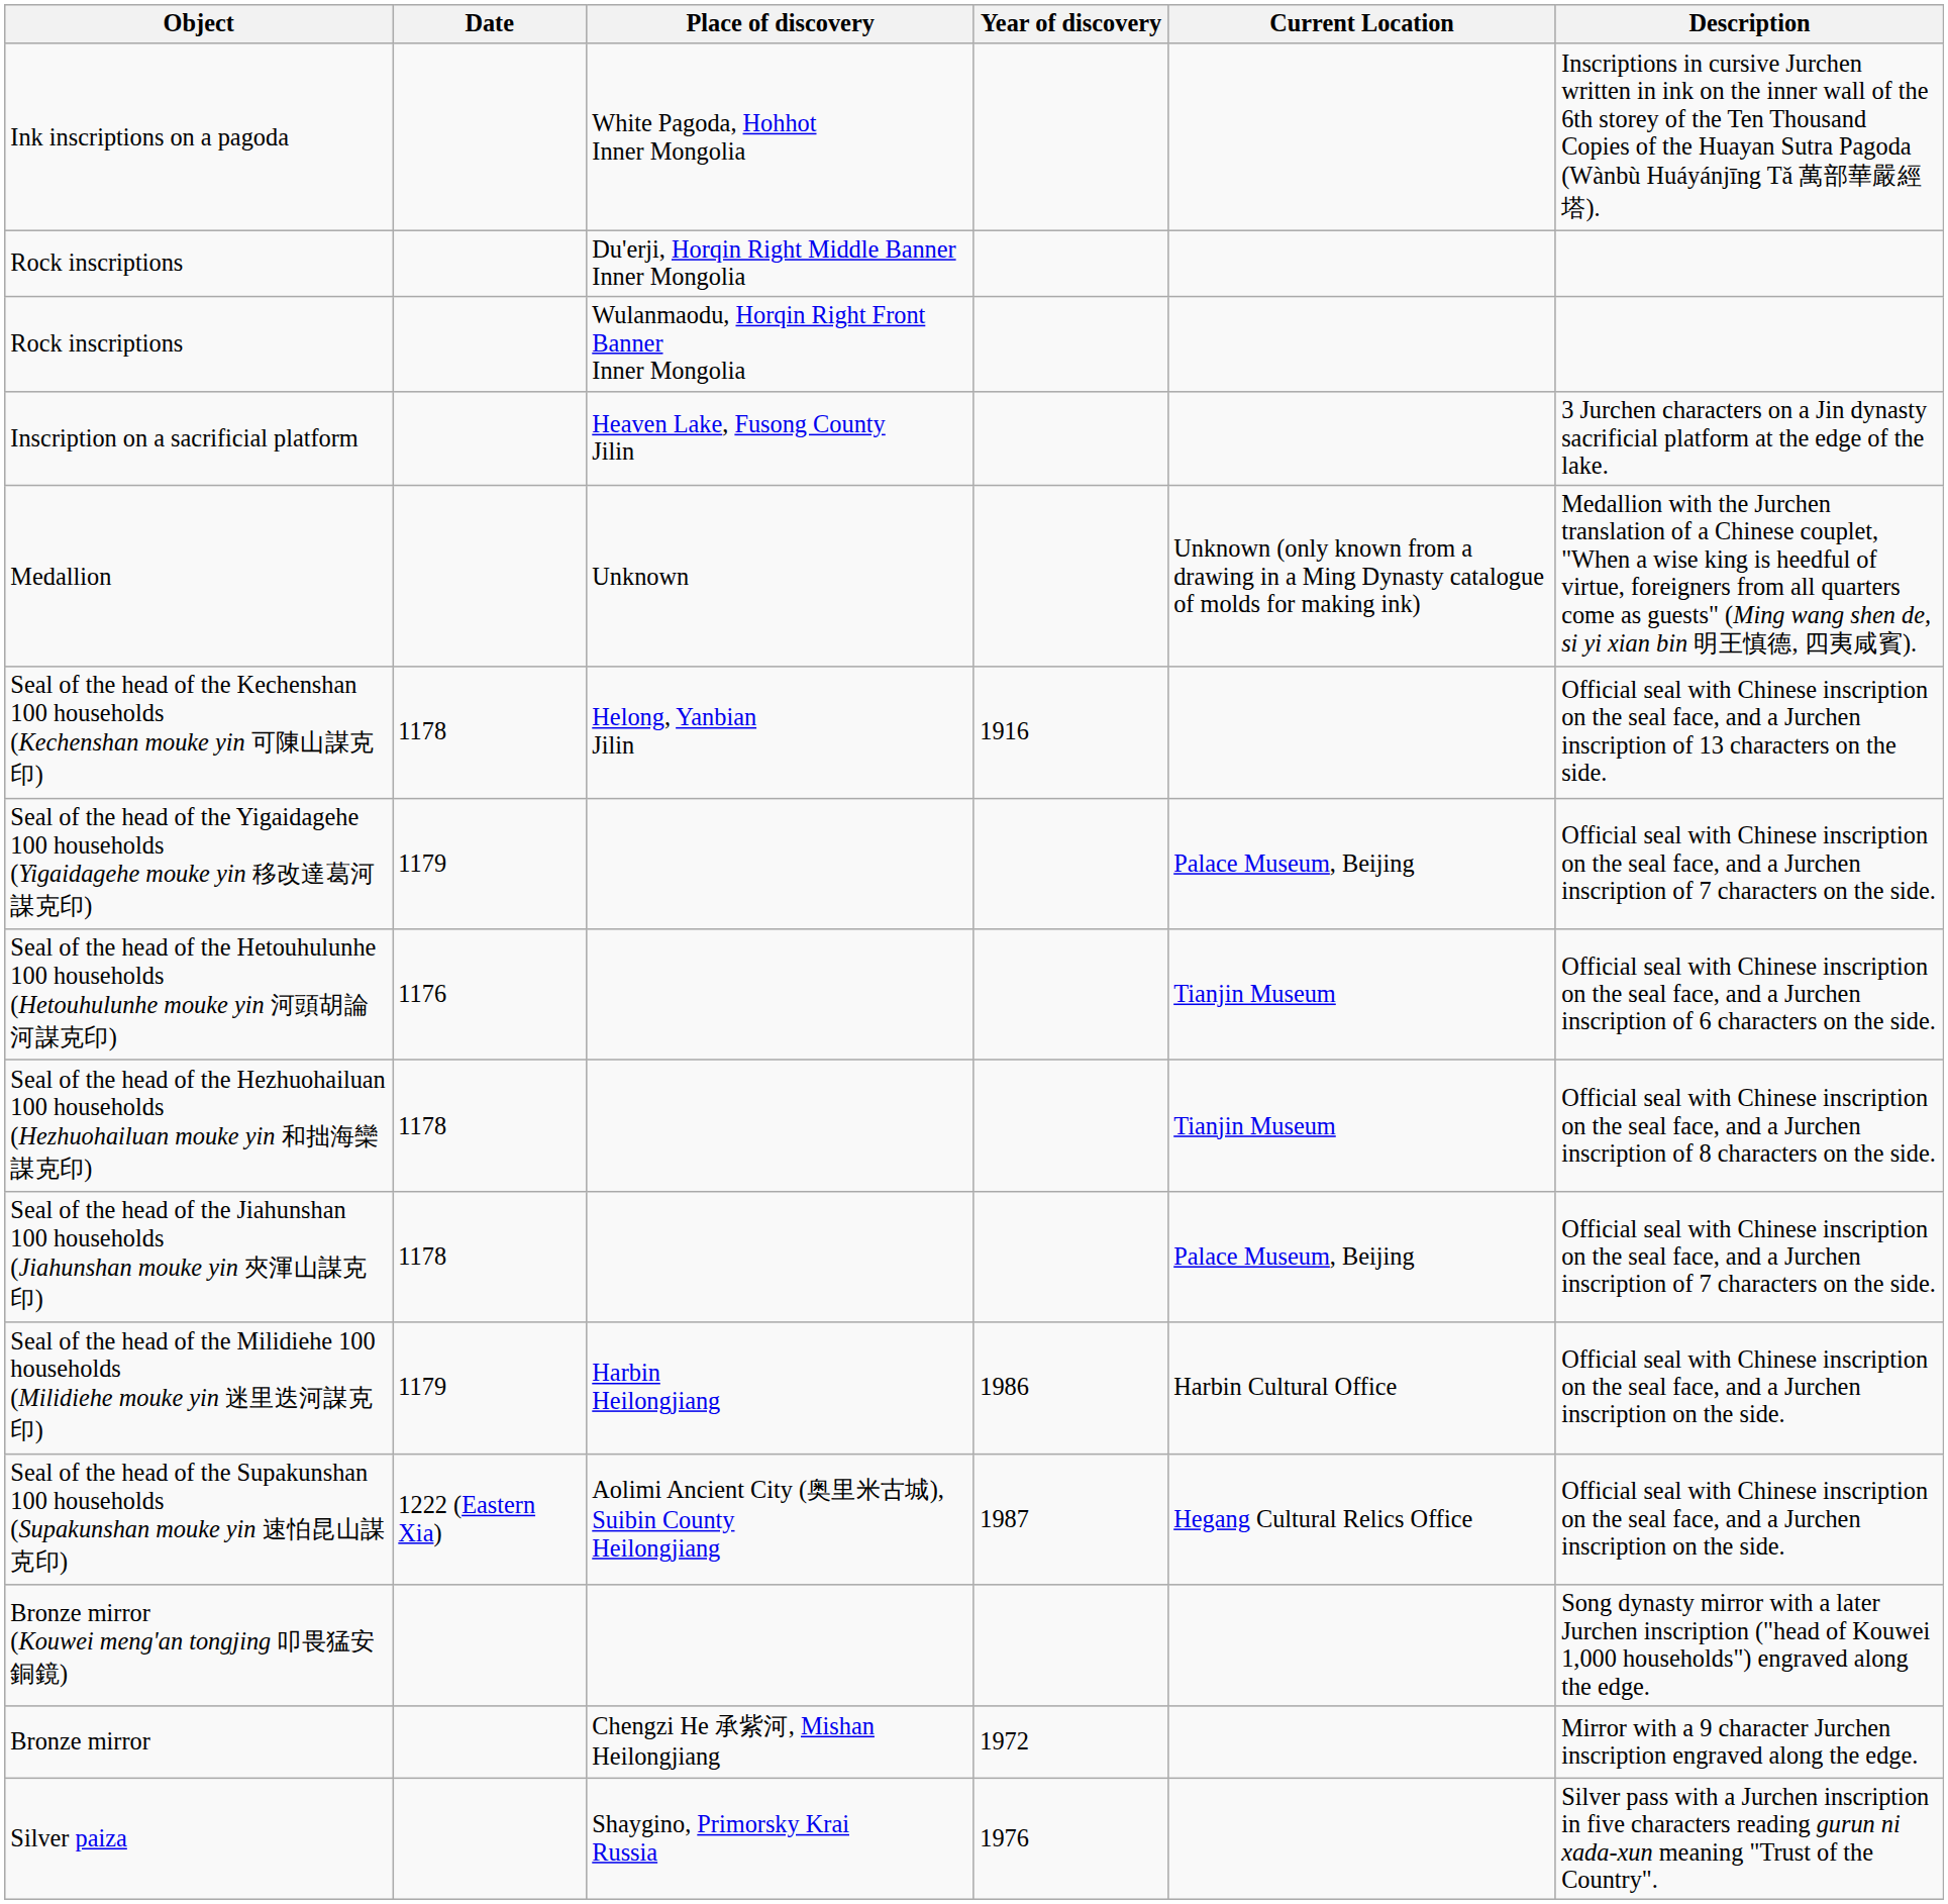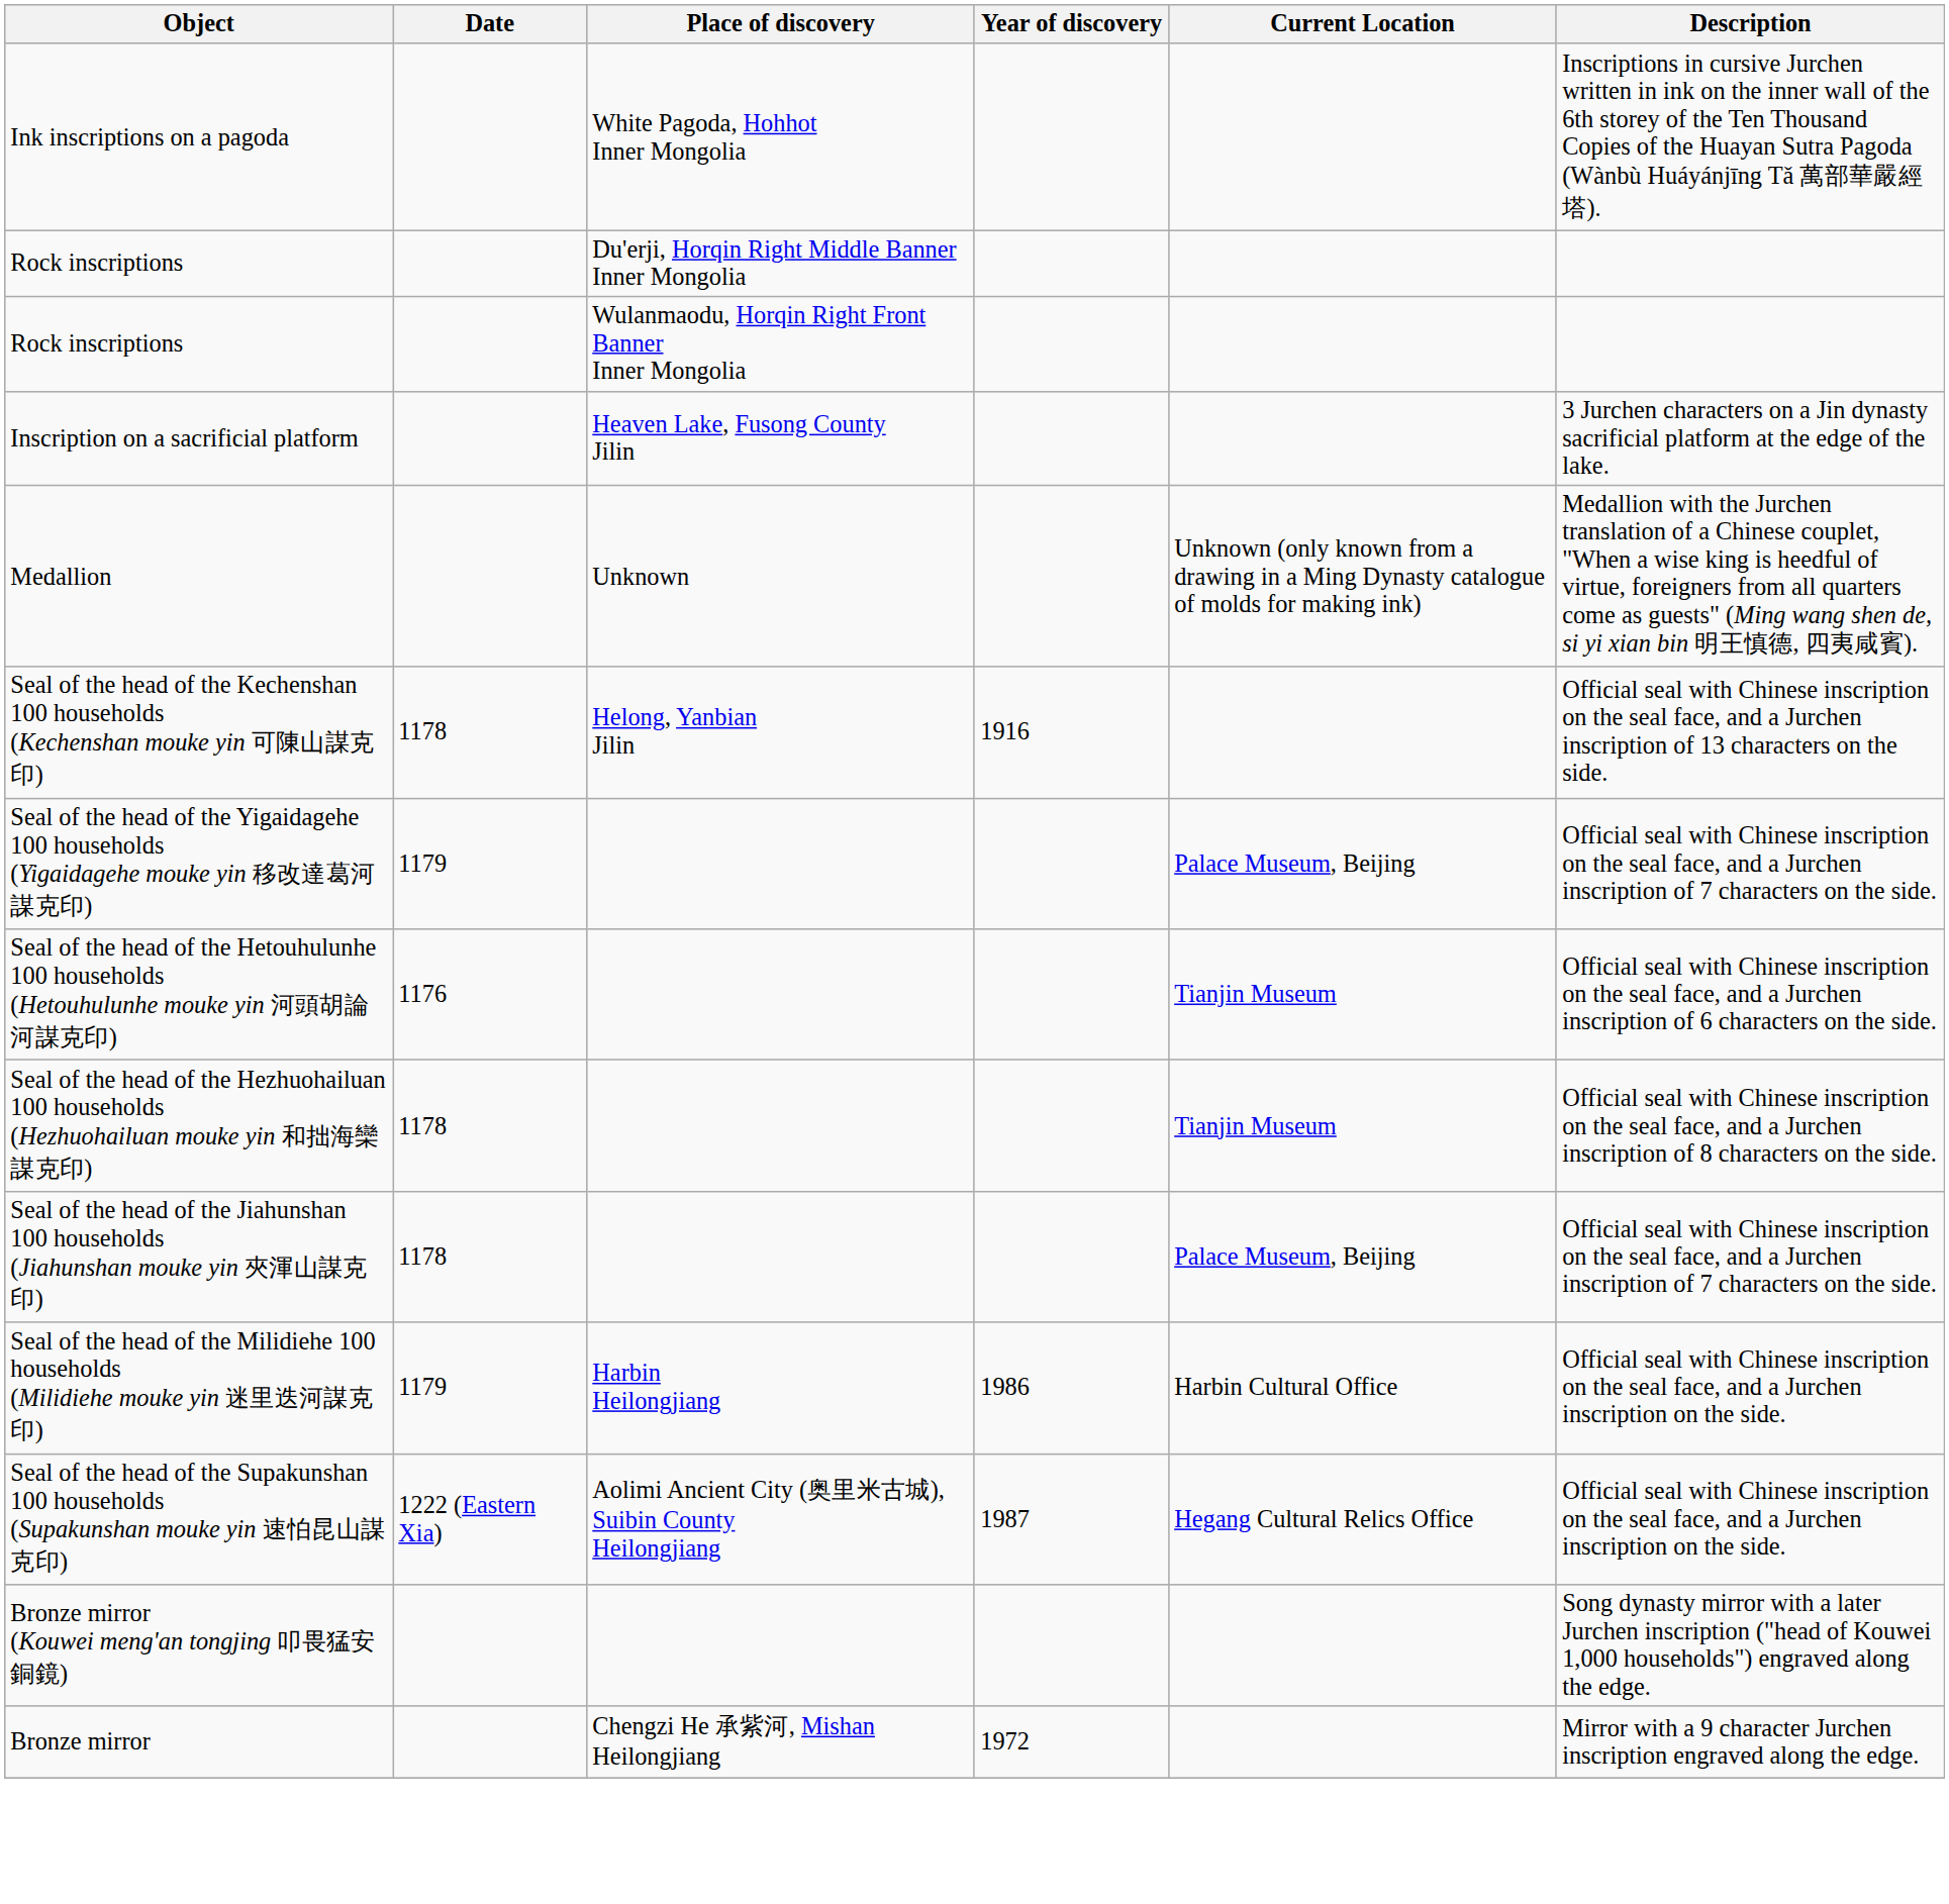- row: Silver paiza | Shaygino, Primorsky Krai Russia | 1976 | Silver pass with a Jurchen inscription in five characters reading gurun ni xada-xun meaning "Trust of the Country".
